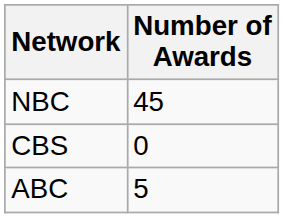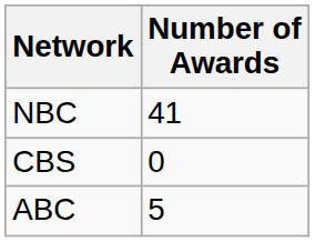NBC | Number of Awards: 45 -> 41
